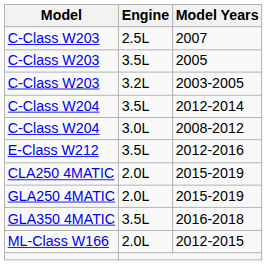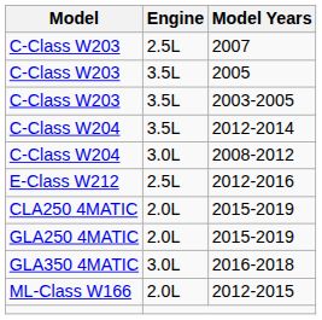2003-2005 | Engine: 3.2L -> 3.5L
2012-2016 | Engine: 3.5L -> 2.5L
2016-2018 | Engine: 3.5L -> 3.0L
